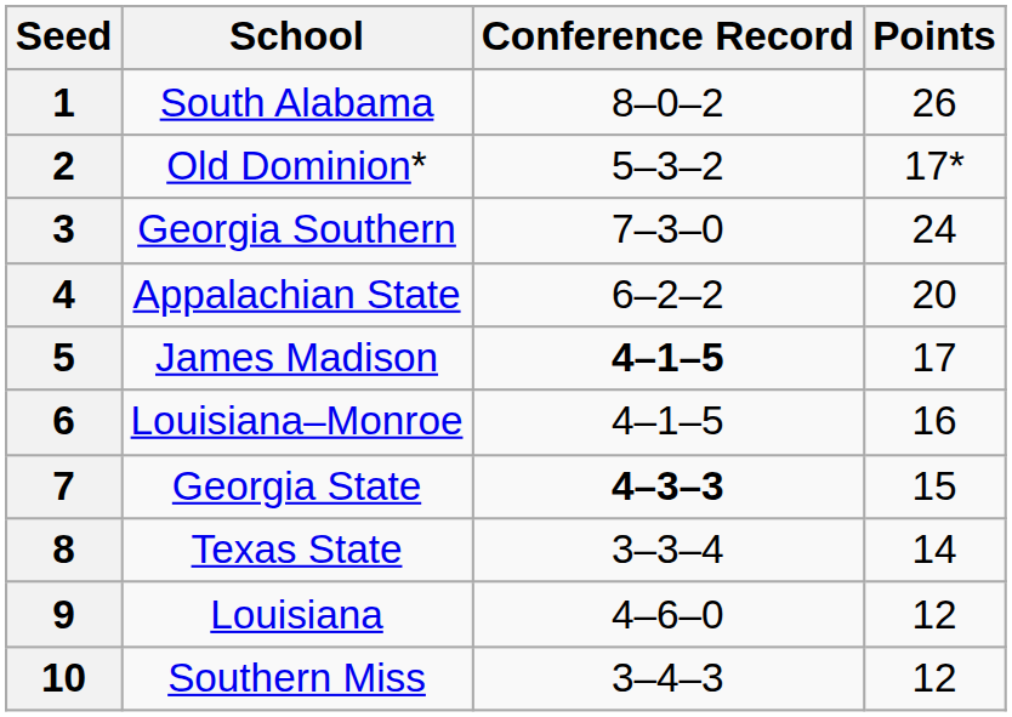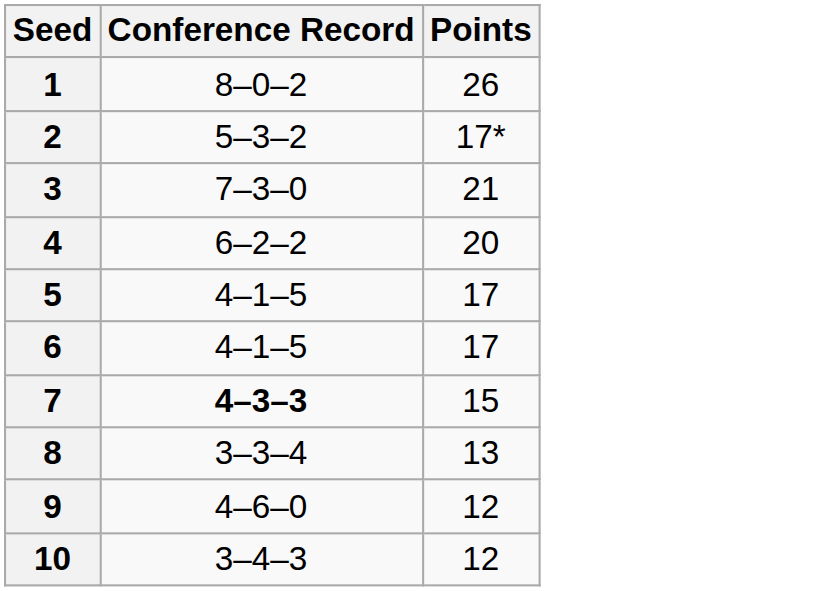- column: School | South Alabama | Old Dominion* | Georgia Southern | Appalachian State | James Madison | Louisiana–Monroe | Georgia State | Texas State | Louisiana | Southern Miss
3 | Points: 24 -> 21
5 | Conference Record: bold -> normal
6 | Points: 16 -> 17
8 | Points: 14 -> 13
